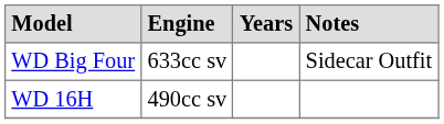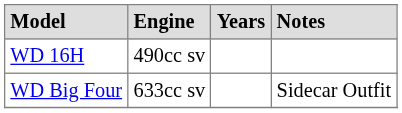rows swapped: WD 16H <-> WD Big Four
